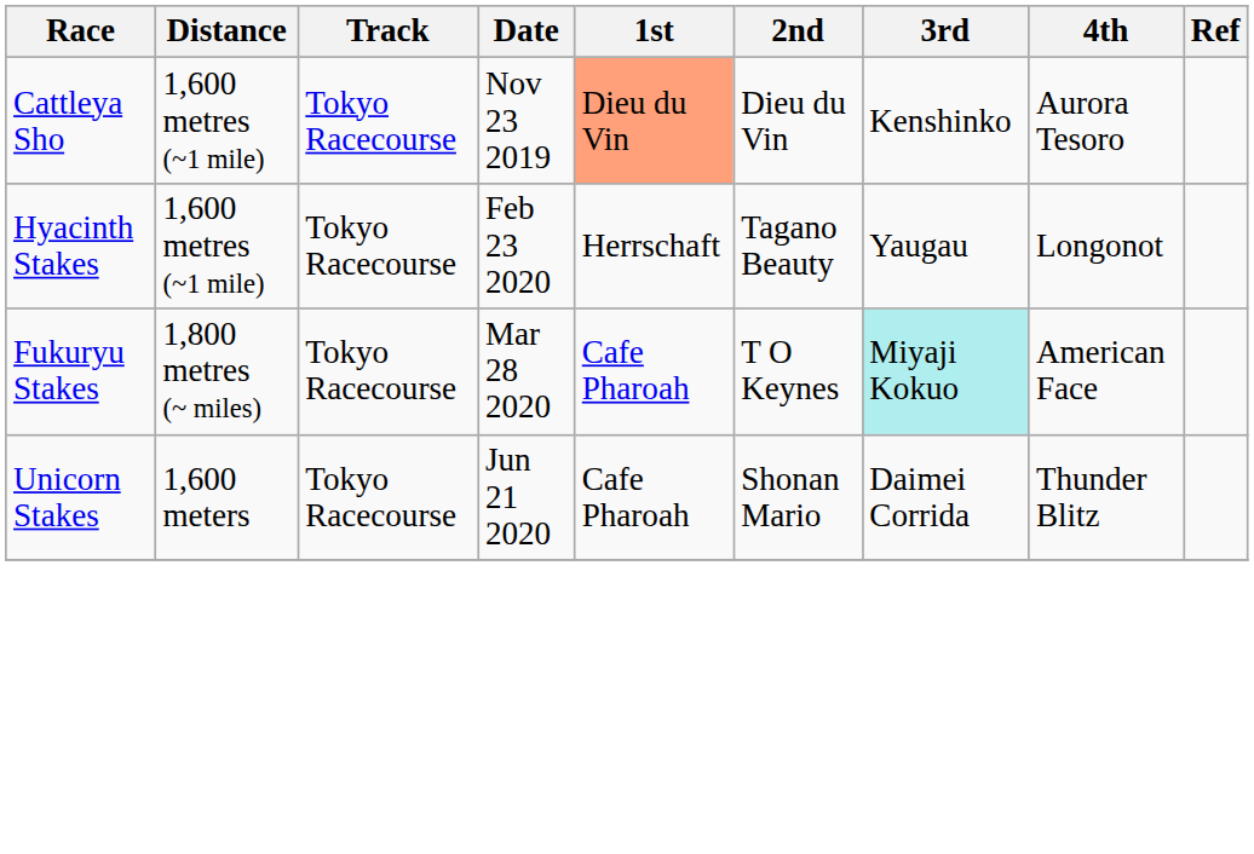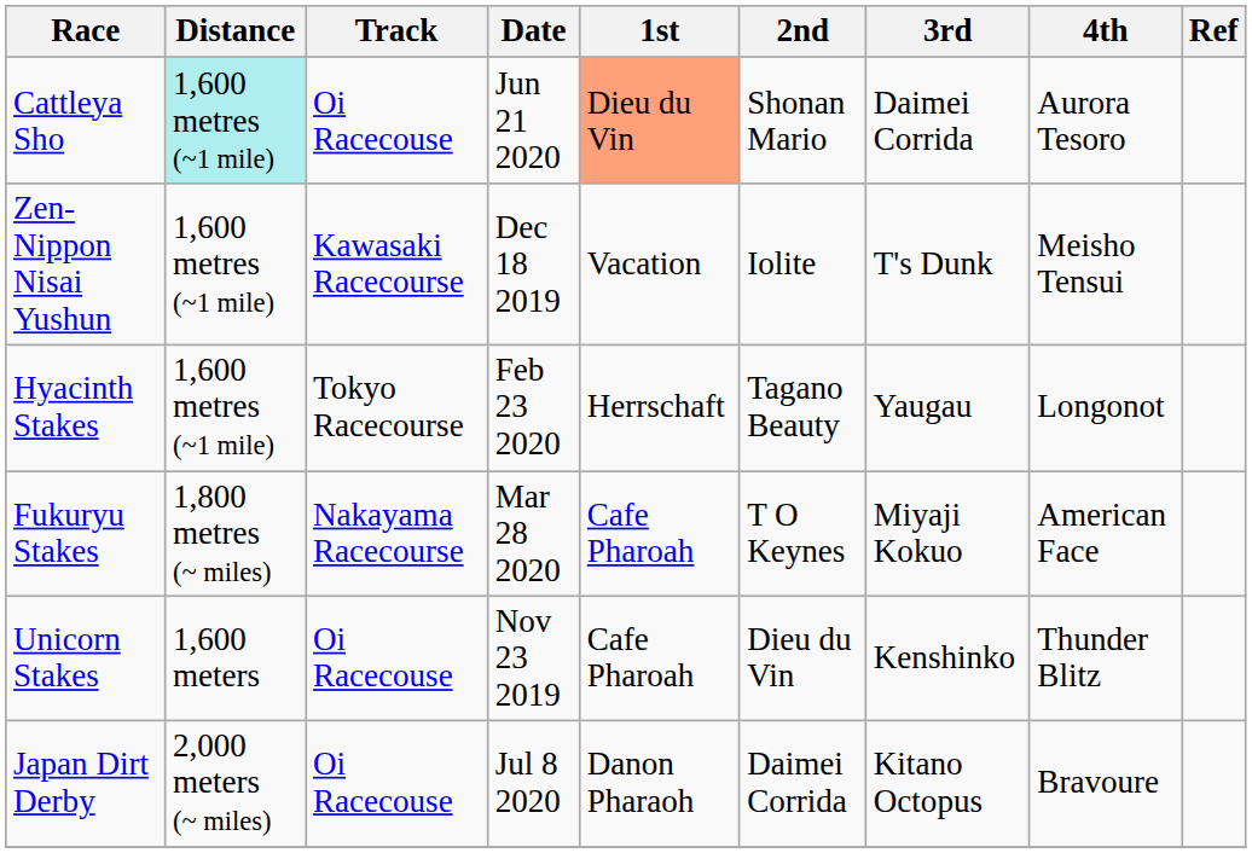Cattleya Sho | Distance: no background -> paleturquoise background
Cattleya Sho | Track: Tokyo Racecourse -> Oi Racecouse
Cattleya Sho | Date: Nov 23 2019 -> Jun 21 2020
Cattleya Sho | 2nd: Dieu du Vin -> Shonan Mario
Cattleya Sho | 3rd: Kenshinko -> Daimei Corrida
+ row: Zen-Nippon Nisai Yushun | 1,600 metres (~1 mile) | Kawasaki Racecourse | Dec 18 2019 | Vacation | Iolite | T's Dunk | Meisho Tensui
Fukuryu Stakes | Track: Tokyo Racecourse -> Nakayama Racecourse
Fukuryu Stakes | 3rd: paleturquoise background -> no background
Unicorn Stakes | Track: Tokyo Racecourse -> Oi Racecouse
Unicorn Stakes | Date: Jun 21 2020 -> Nov 23 2019
Unicorn Stakes | 2nd: Shonan Mario -> Dieu du Vin
Unicorn Stakes | 3rd: Daimei Corrida -> Kenshinko
+ row: Japan Dirt Derby | 2,000 meters (~ miles) | Oi Racecouse | Jul 8 2020 | Danon Pharaoh | Daimei Corrida | Kitano Octopus | Bravoure
